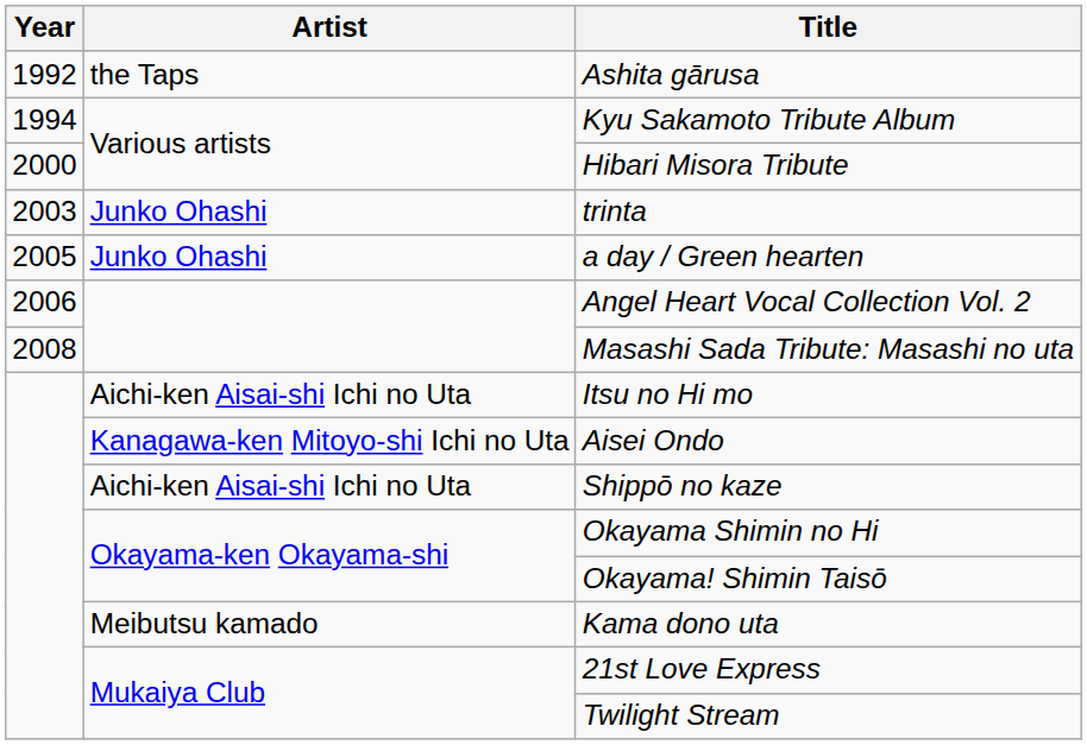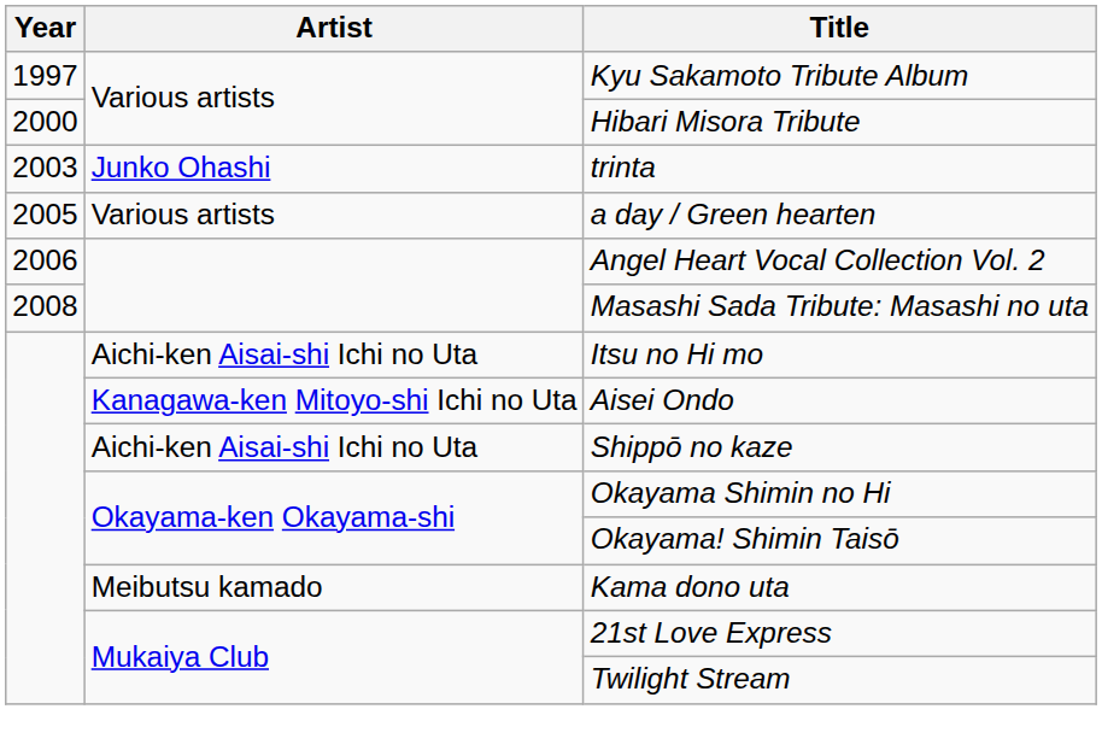- row: 1992 | the Taps | Ashita gārusa
Kyu Sakamoto Tribute Album | Year: 1994 -> 1997
a day / Green hearten | Artist: Junko Ohashi -> Various artists
